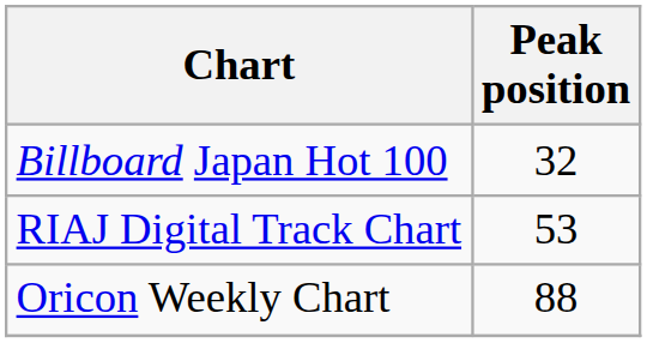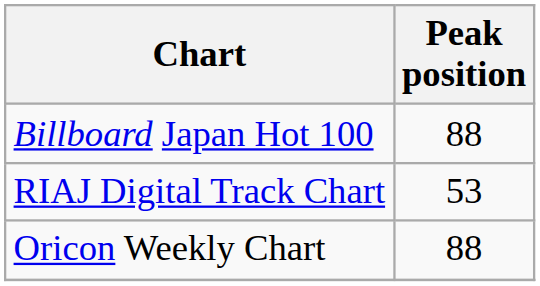Billboard Japan Hot 100 | Peak position: 32 -> 88
